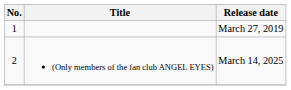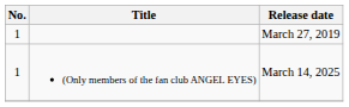(Only members of the fan club ANGEL EYES) | No.: 2 -> 1
